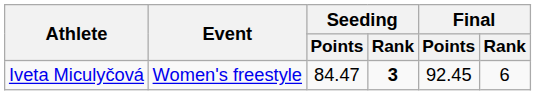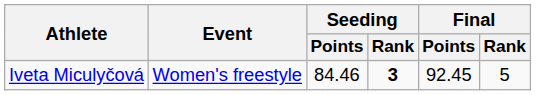Iveta Miculyčová | Seeding / Points: 84.47 -> 84.46
Iveta Miculyčová | Final / Rank: 6 -> 5
